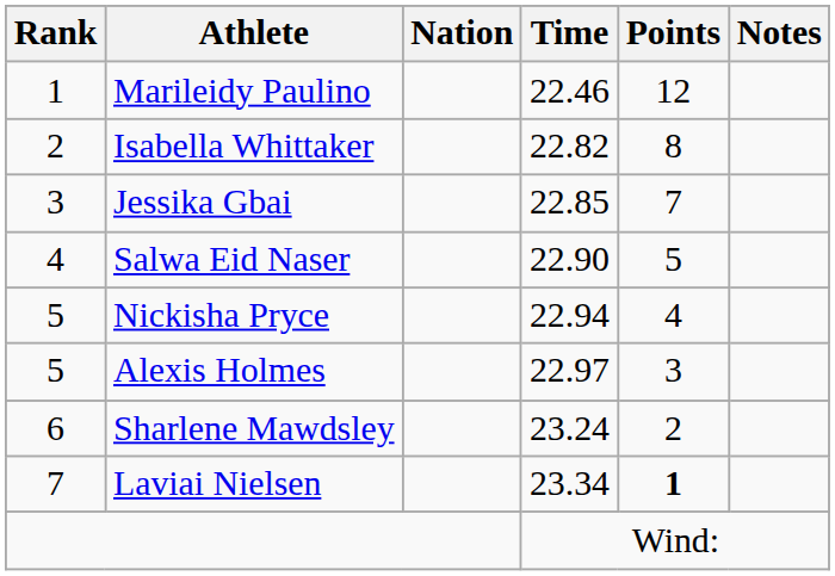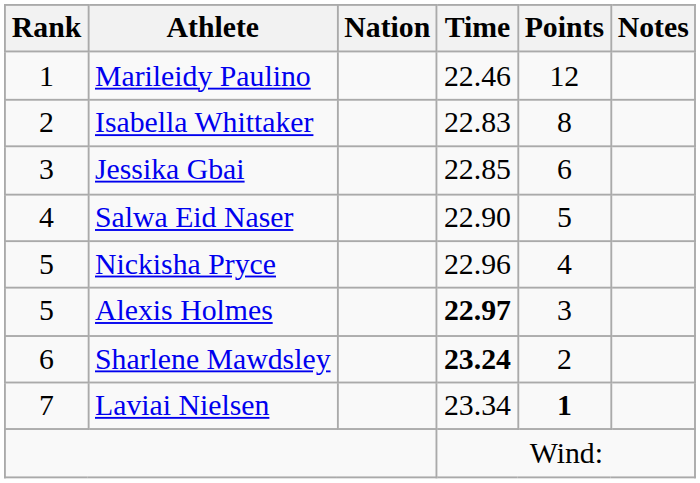Isabella Whittaker | Time: 22.82 -> 22.83
Jessika Gbai | Points: 7 -> 6
Nickisha Pryce | Time: 22.94 -> 22.96
Alexis Holmes | Time: normal -> bold
Sharlene Mawdsley | Time: normal -> bold
